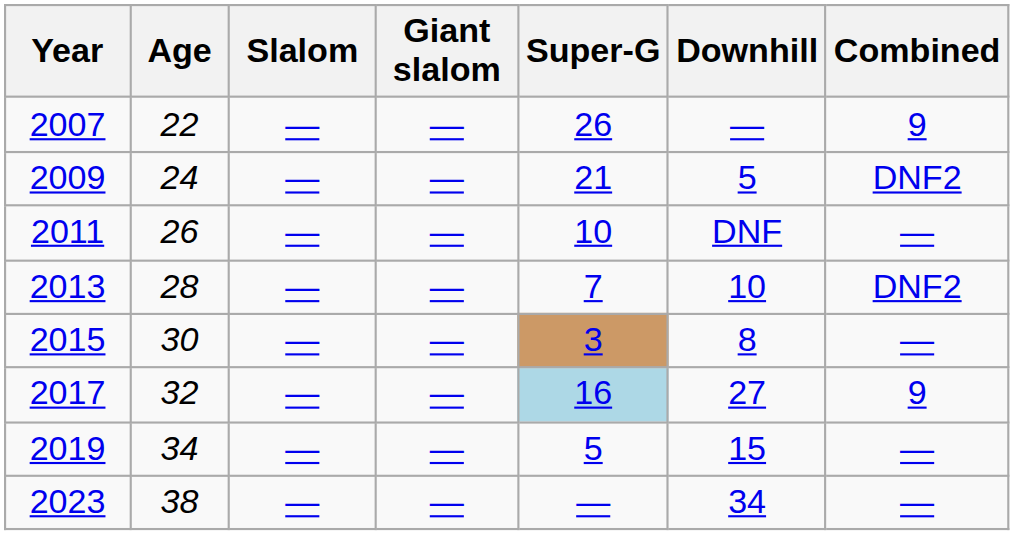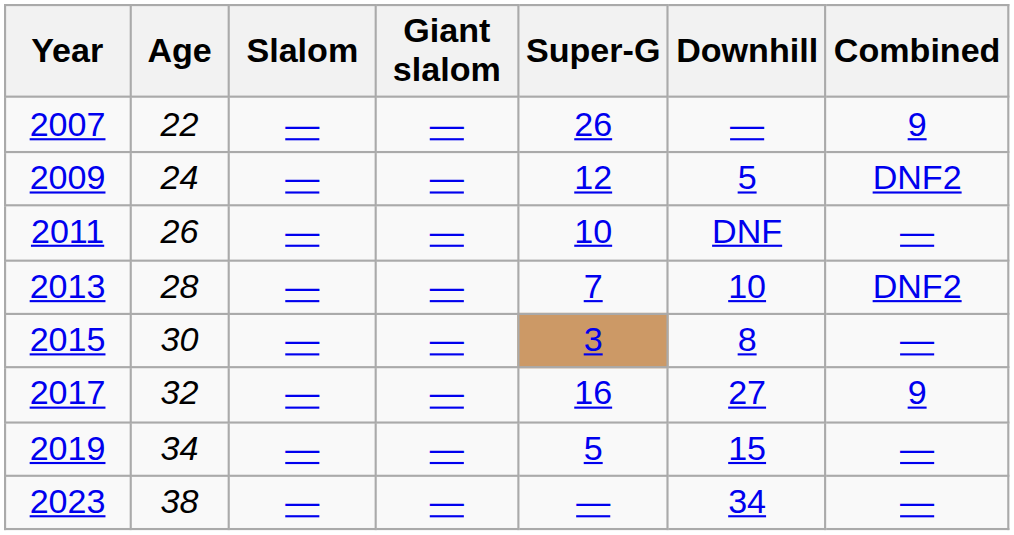2009 | Super-G: 21 -> 12
2017 | Super-G: lightblue background -> no background
